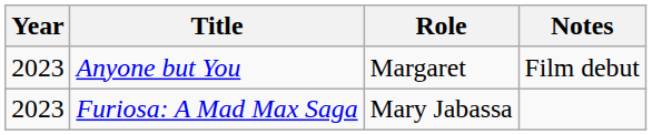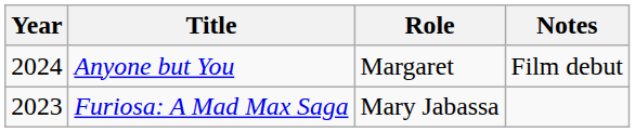Anyone but You | Year: 2023 -> 2024
